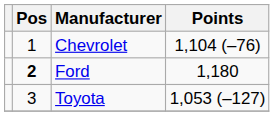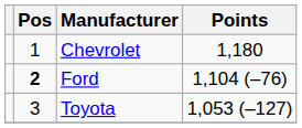Chevrolet | Points: 1,104 (–76) -> 1,180
Ford | Points: 1,180 -> 1,104 (–76)
